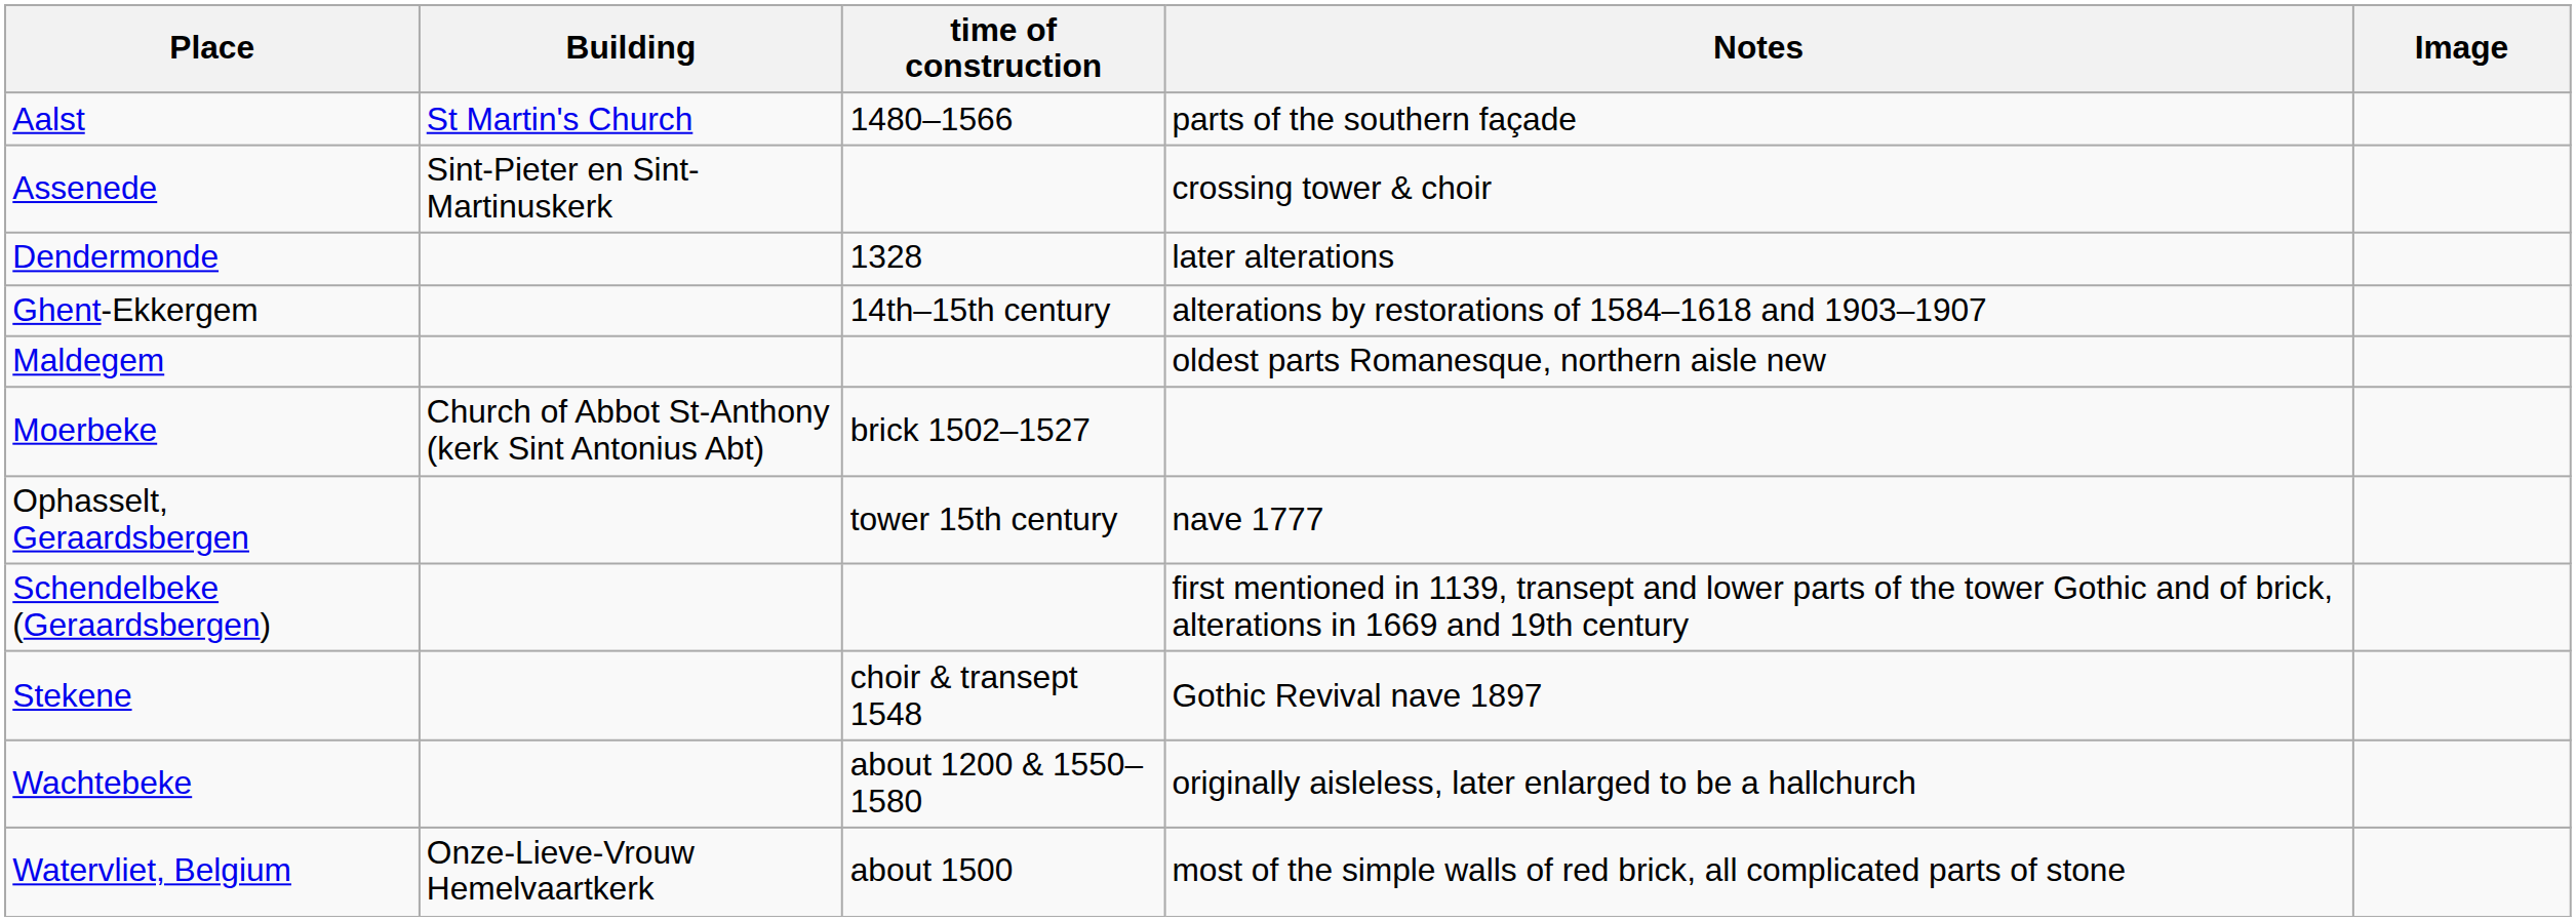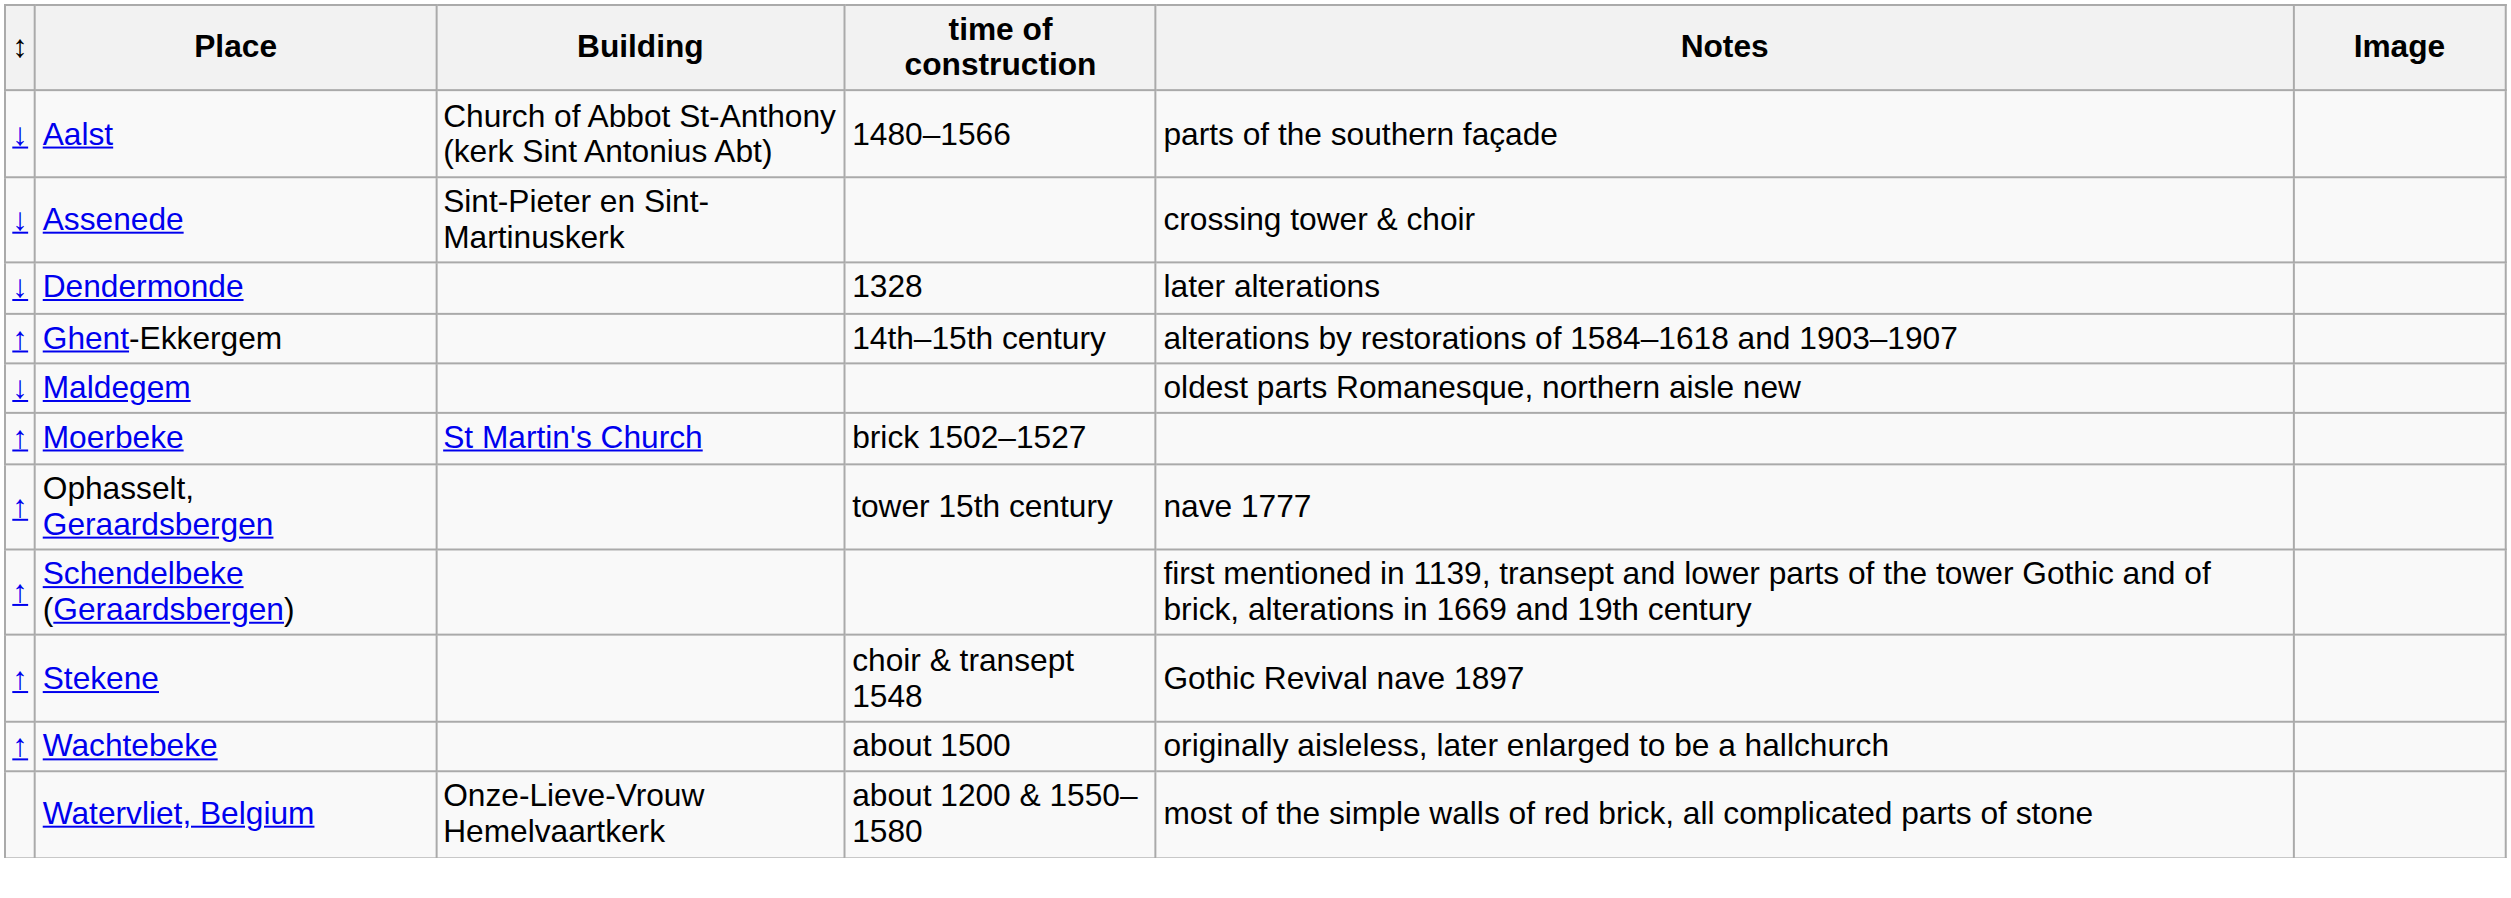+ column: ↕ | ↓ | ↓ | ↓ | ↑ | ↓ | ↑ | ↑ | ↑ | ↑ | ↑
Aalst | Building: St Martin's Church -> Church of Abbot St-Anthony (kerk Sint Antonius Abt)
Moerbeke | Building: Church of Abbot St-Anthony (kerk Sint Antonius Abt) -> St Martin's Church
Wachtebeke | time of construction: about 1200 & 1550–1580 -> about 1500
Watervliet, Belgium | time of construction: about 1500 -> about 1200 & 1550–1580
